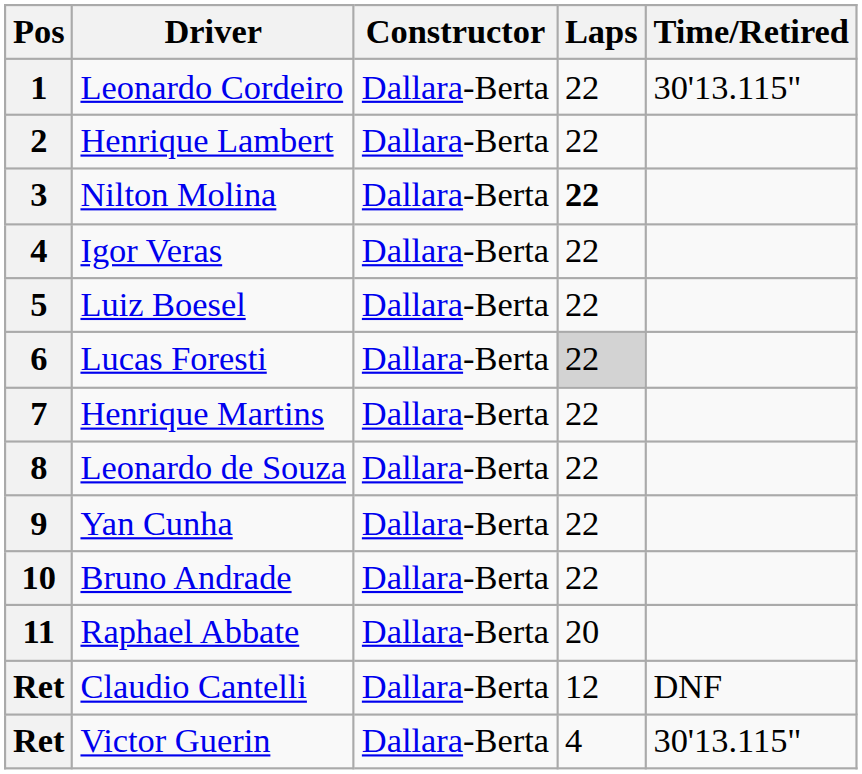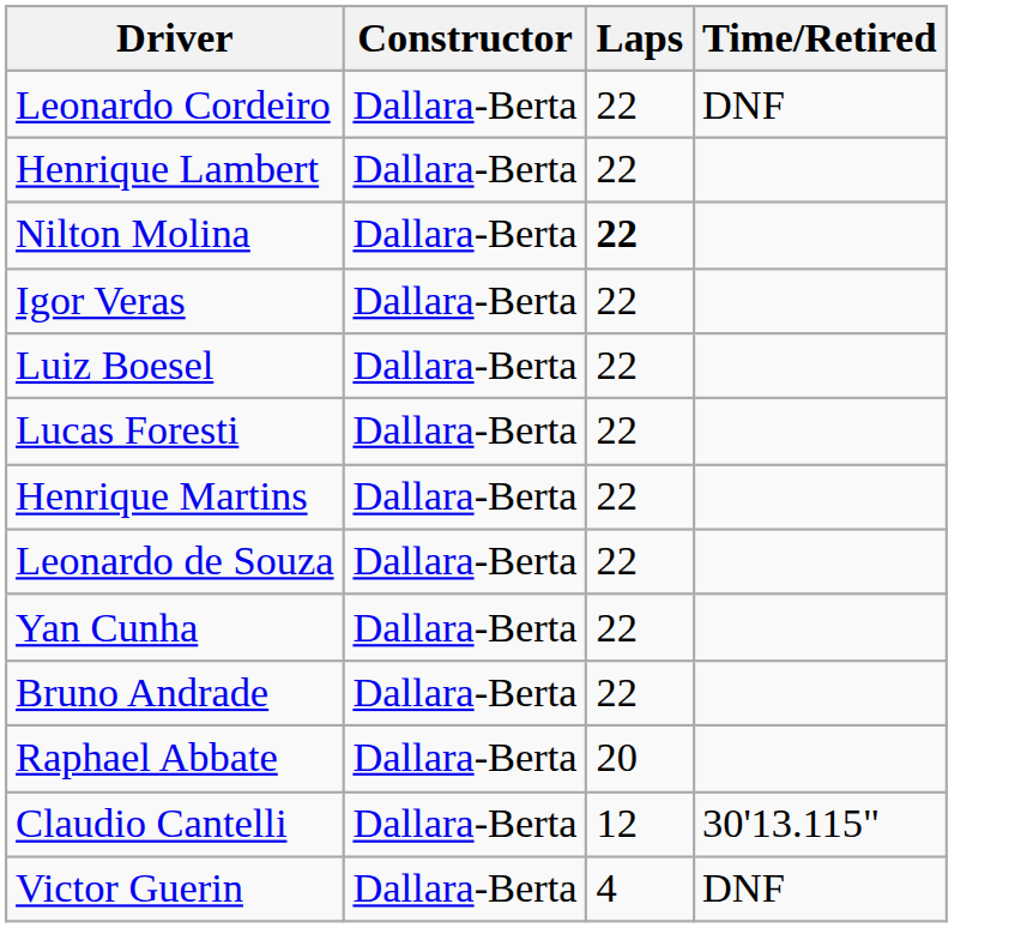- column: Pos | 1 | 2 | 3 | 4 | 5 | 6 | 7 | 8 | 9 | 10 | 11 | Ret | Ret
Leonardo Cordeiro | Time/Retired: 30'13.115" -> DNF
Lucas Foresti | Laps: lightgrey background -> no background
Claudio Cantelli | Time/Retired: DNF -> 30'13.115"
Victor Guerin | Time/Retired: 30'13.115" -> DNF
